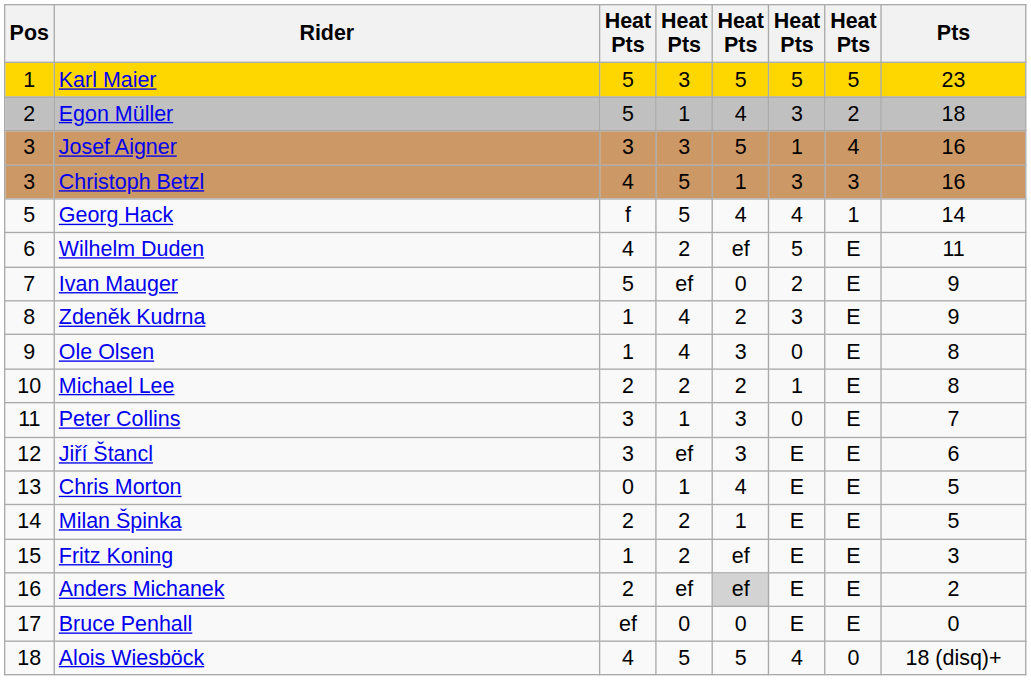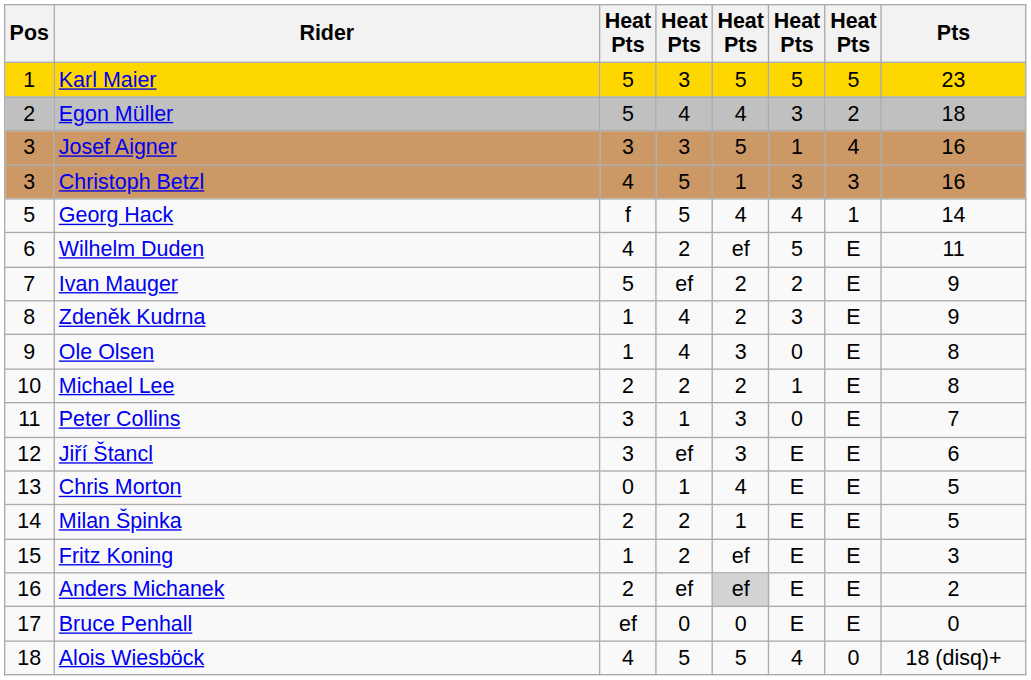Egon Müller | column 4: 1 -> 4
Ivan Mauger | column 5: 0 -> 2
